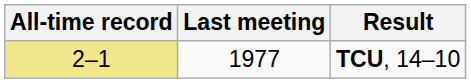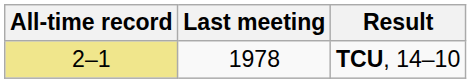TCU, 14–10 | Last meeting: 1977 -> 1978
